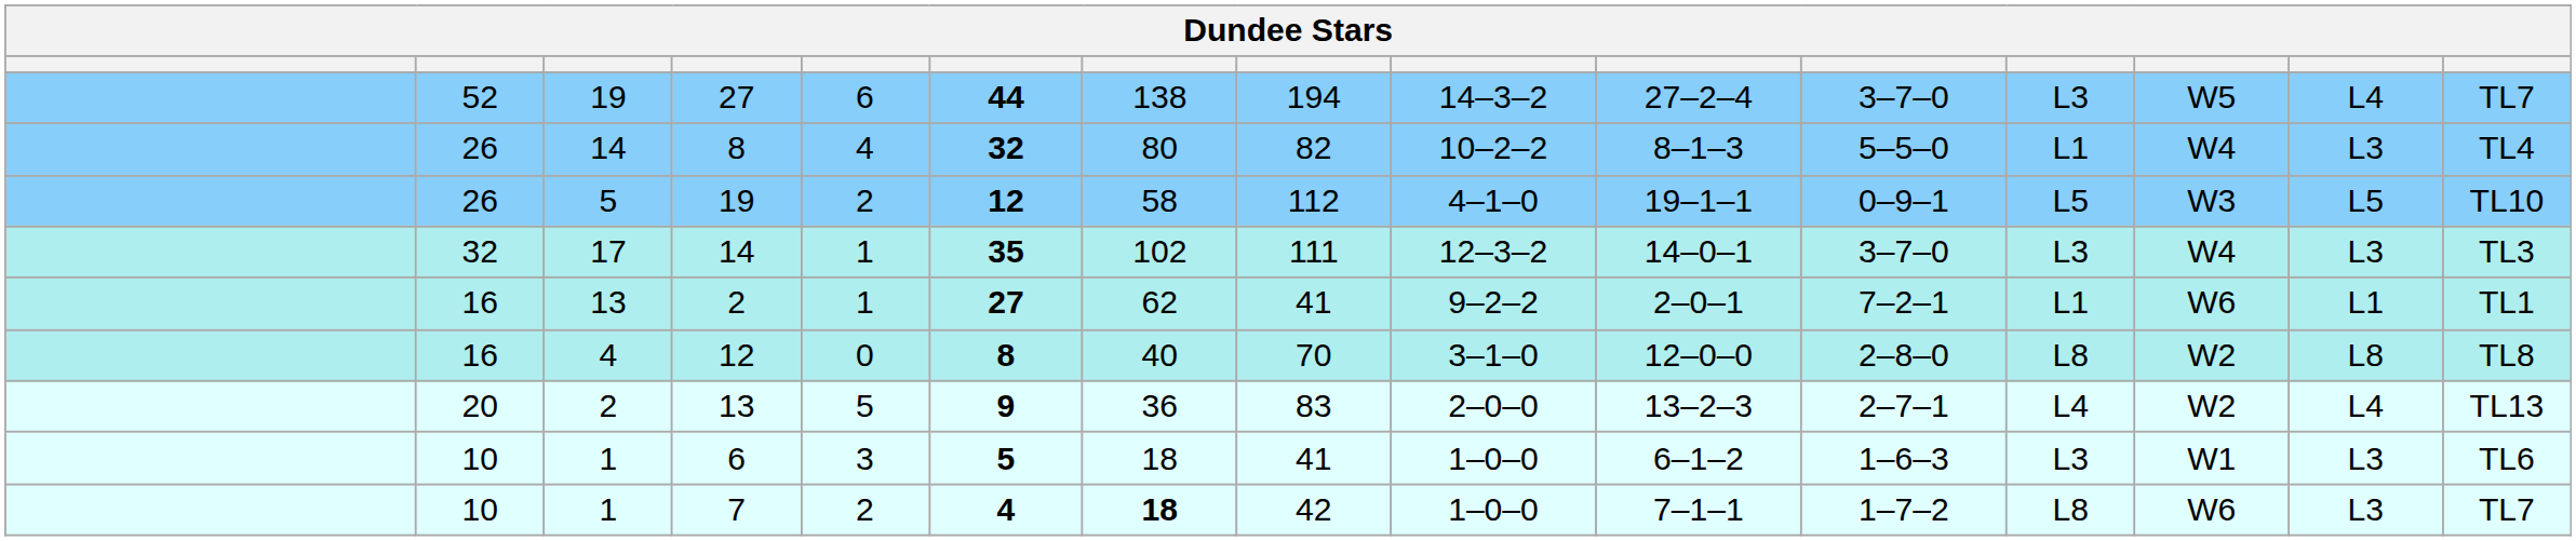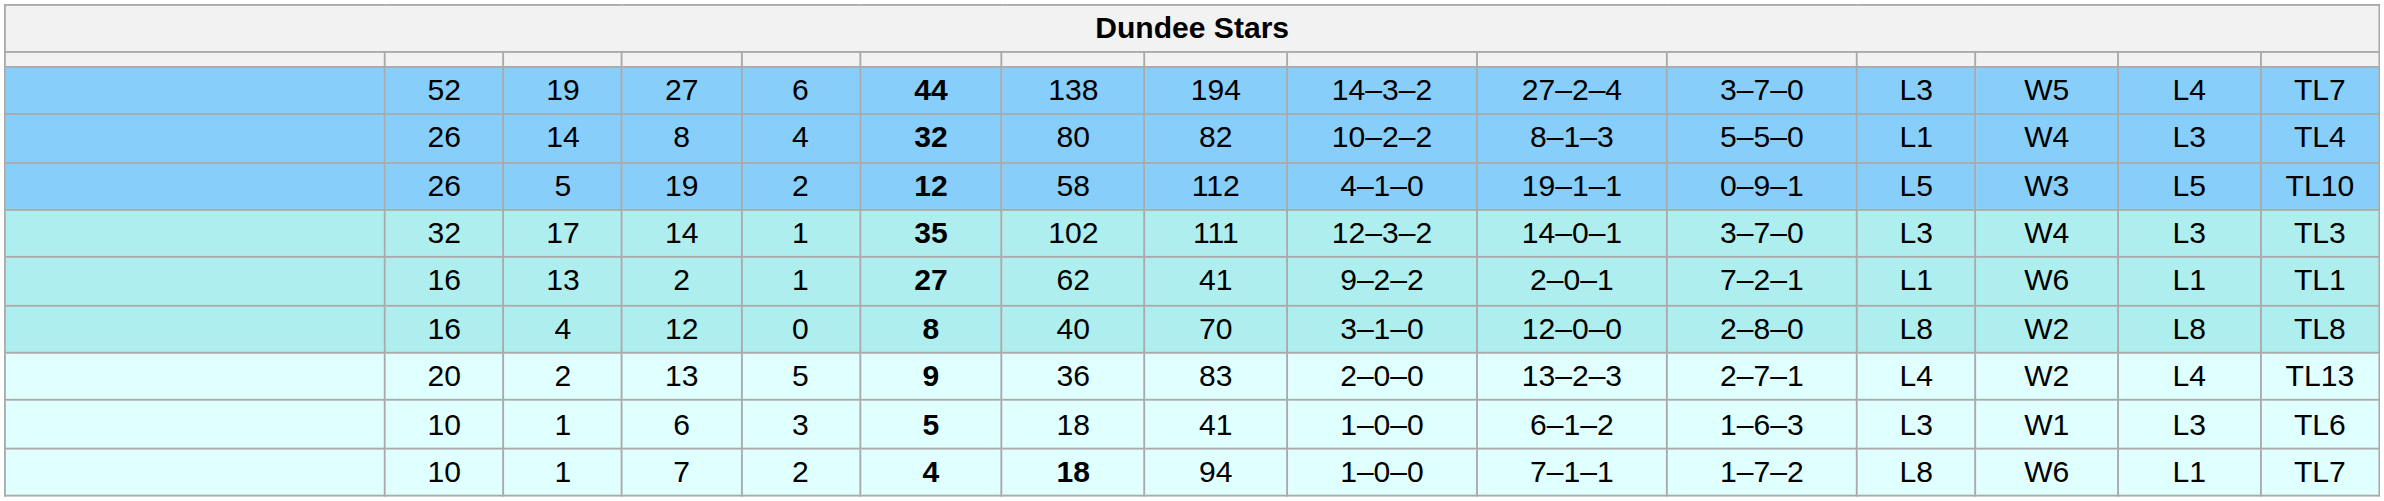7 | column 8: 42 -> 94
7 | column 14: L3 -> L1
